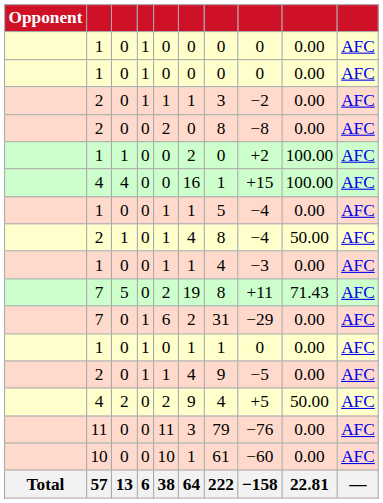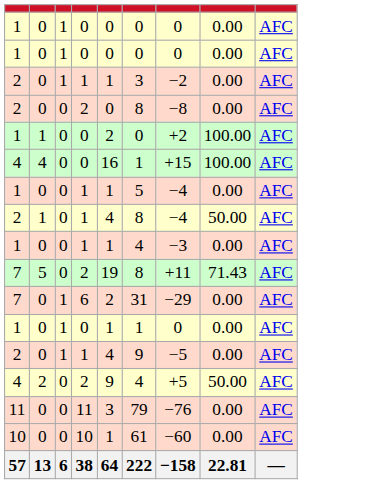- column: Opponent | Total
